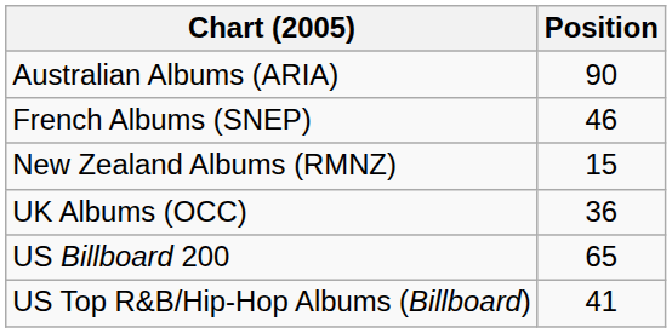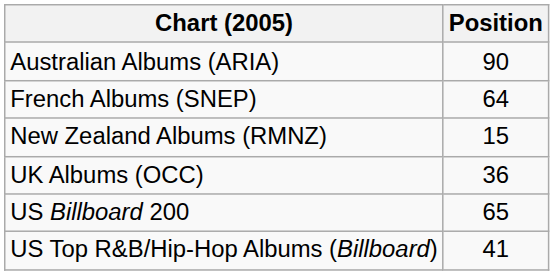French Albums (SNEP) | Position: 46 -> 64
